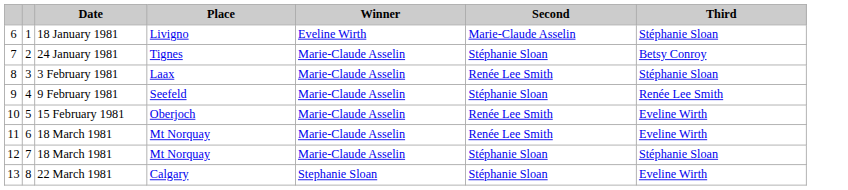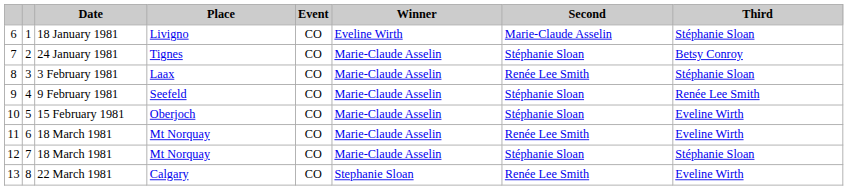+ column: Event | CO | CO | CO | CO | CO | CO | CO | CO
10 | Second: Renée Lee Smith -> Stéphanie Sloan
13 | Second: Stéphanie Sloan -> Renée Lee Smith
